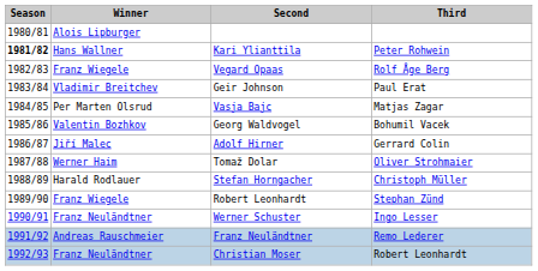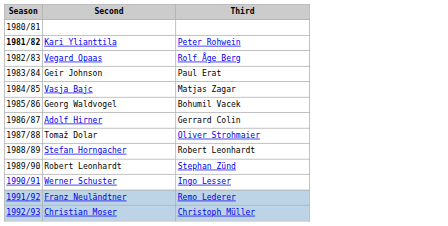- column: Winner | Alois Lipburger | Hans Wallner | Franz Wiegele | Vladimir Breitchev | Per Marten Olsrud | Valentin Bozhkov | Jiří Malec | Werner Haim | Harald Rodlauer | Franz Wiegele | Franz Neuländtner | Andreas Rauschmeier | Franz Neuländtner
Stefan Horngacher | Third: Christoph Müller -> Robert Leonhardt
Christian Moser | Third: Robert Leonhardt -> Christoph Müller
